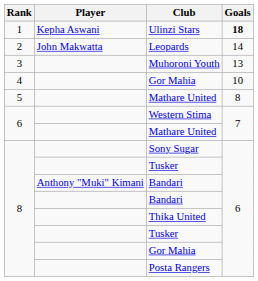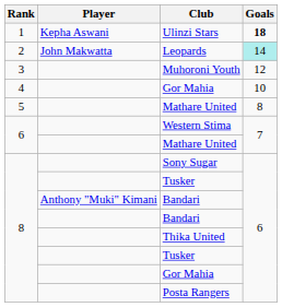Leopards | Goals: no background -> paleturquoise background
Muhoroni Youth | Goals: 13 -> 12
